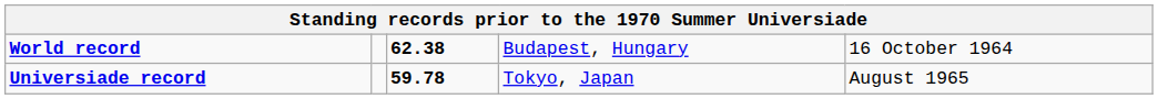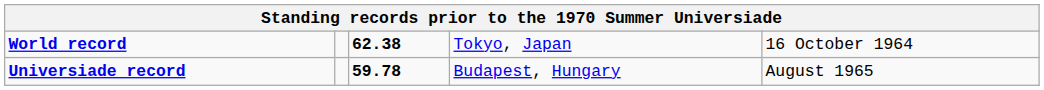World record | column 4: Budapest, Hungary -> Tokyo, Japan
Universiade record | column 4: Tokyo, Japan -> Budapest, Hungary
